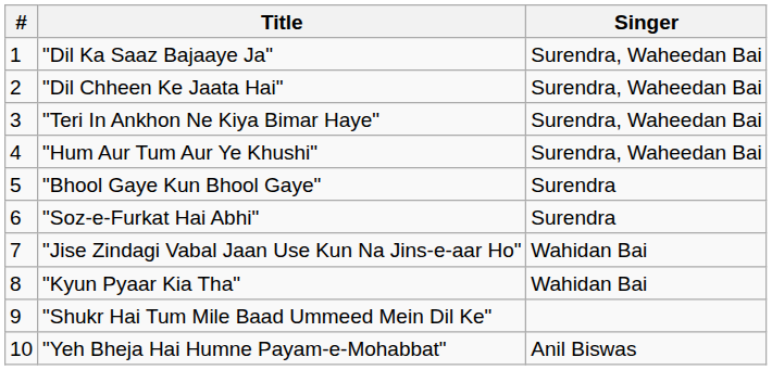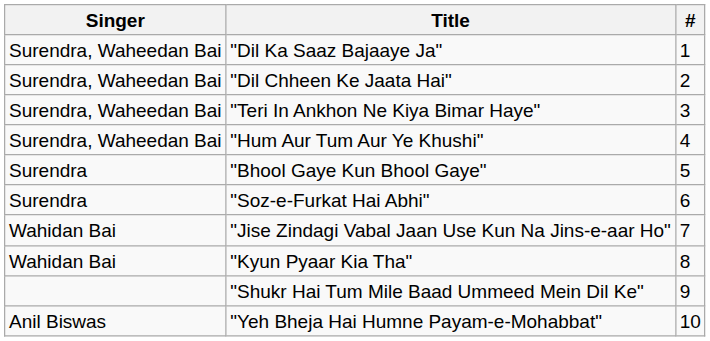columns swapped: # <-> Singer
